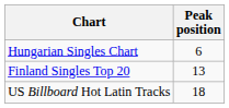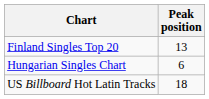rows swapped: Finland Singles Top 20 <-> Hungarian Singles Chart
